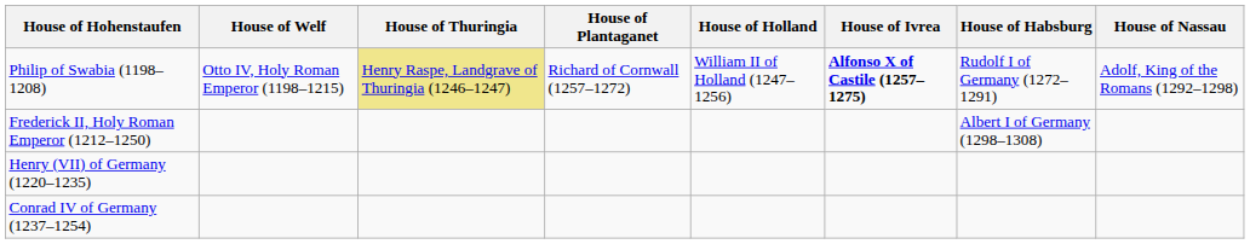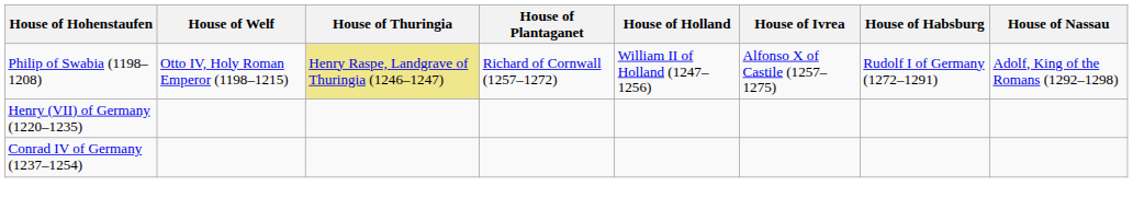Philip of Swabia (1198–1208) | House of Ivrea: bold -> normal
- row: Frederick II, Holy Roman Emperor (1212–1250) | Albert I of Germany (1298–1308)
